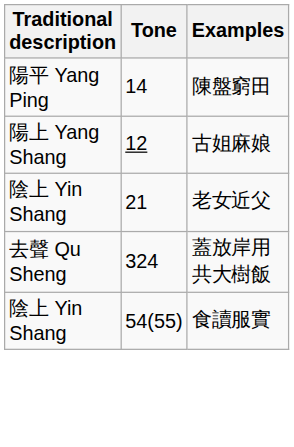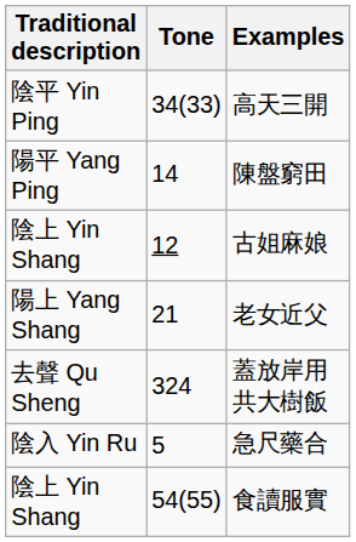+ row: 陰平 Yin Ping | 34(33) | 高天三開
古姐麻娘 | Traditional description: 陽上 Yang Shang -> 陰上 Yin Shang
老女近父 | Traditional description: 陰上 Yin Shang -> 陽上 Yang Shang
+ row: 陰入 Yin Ru | 5 | 急尺藥合
